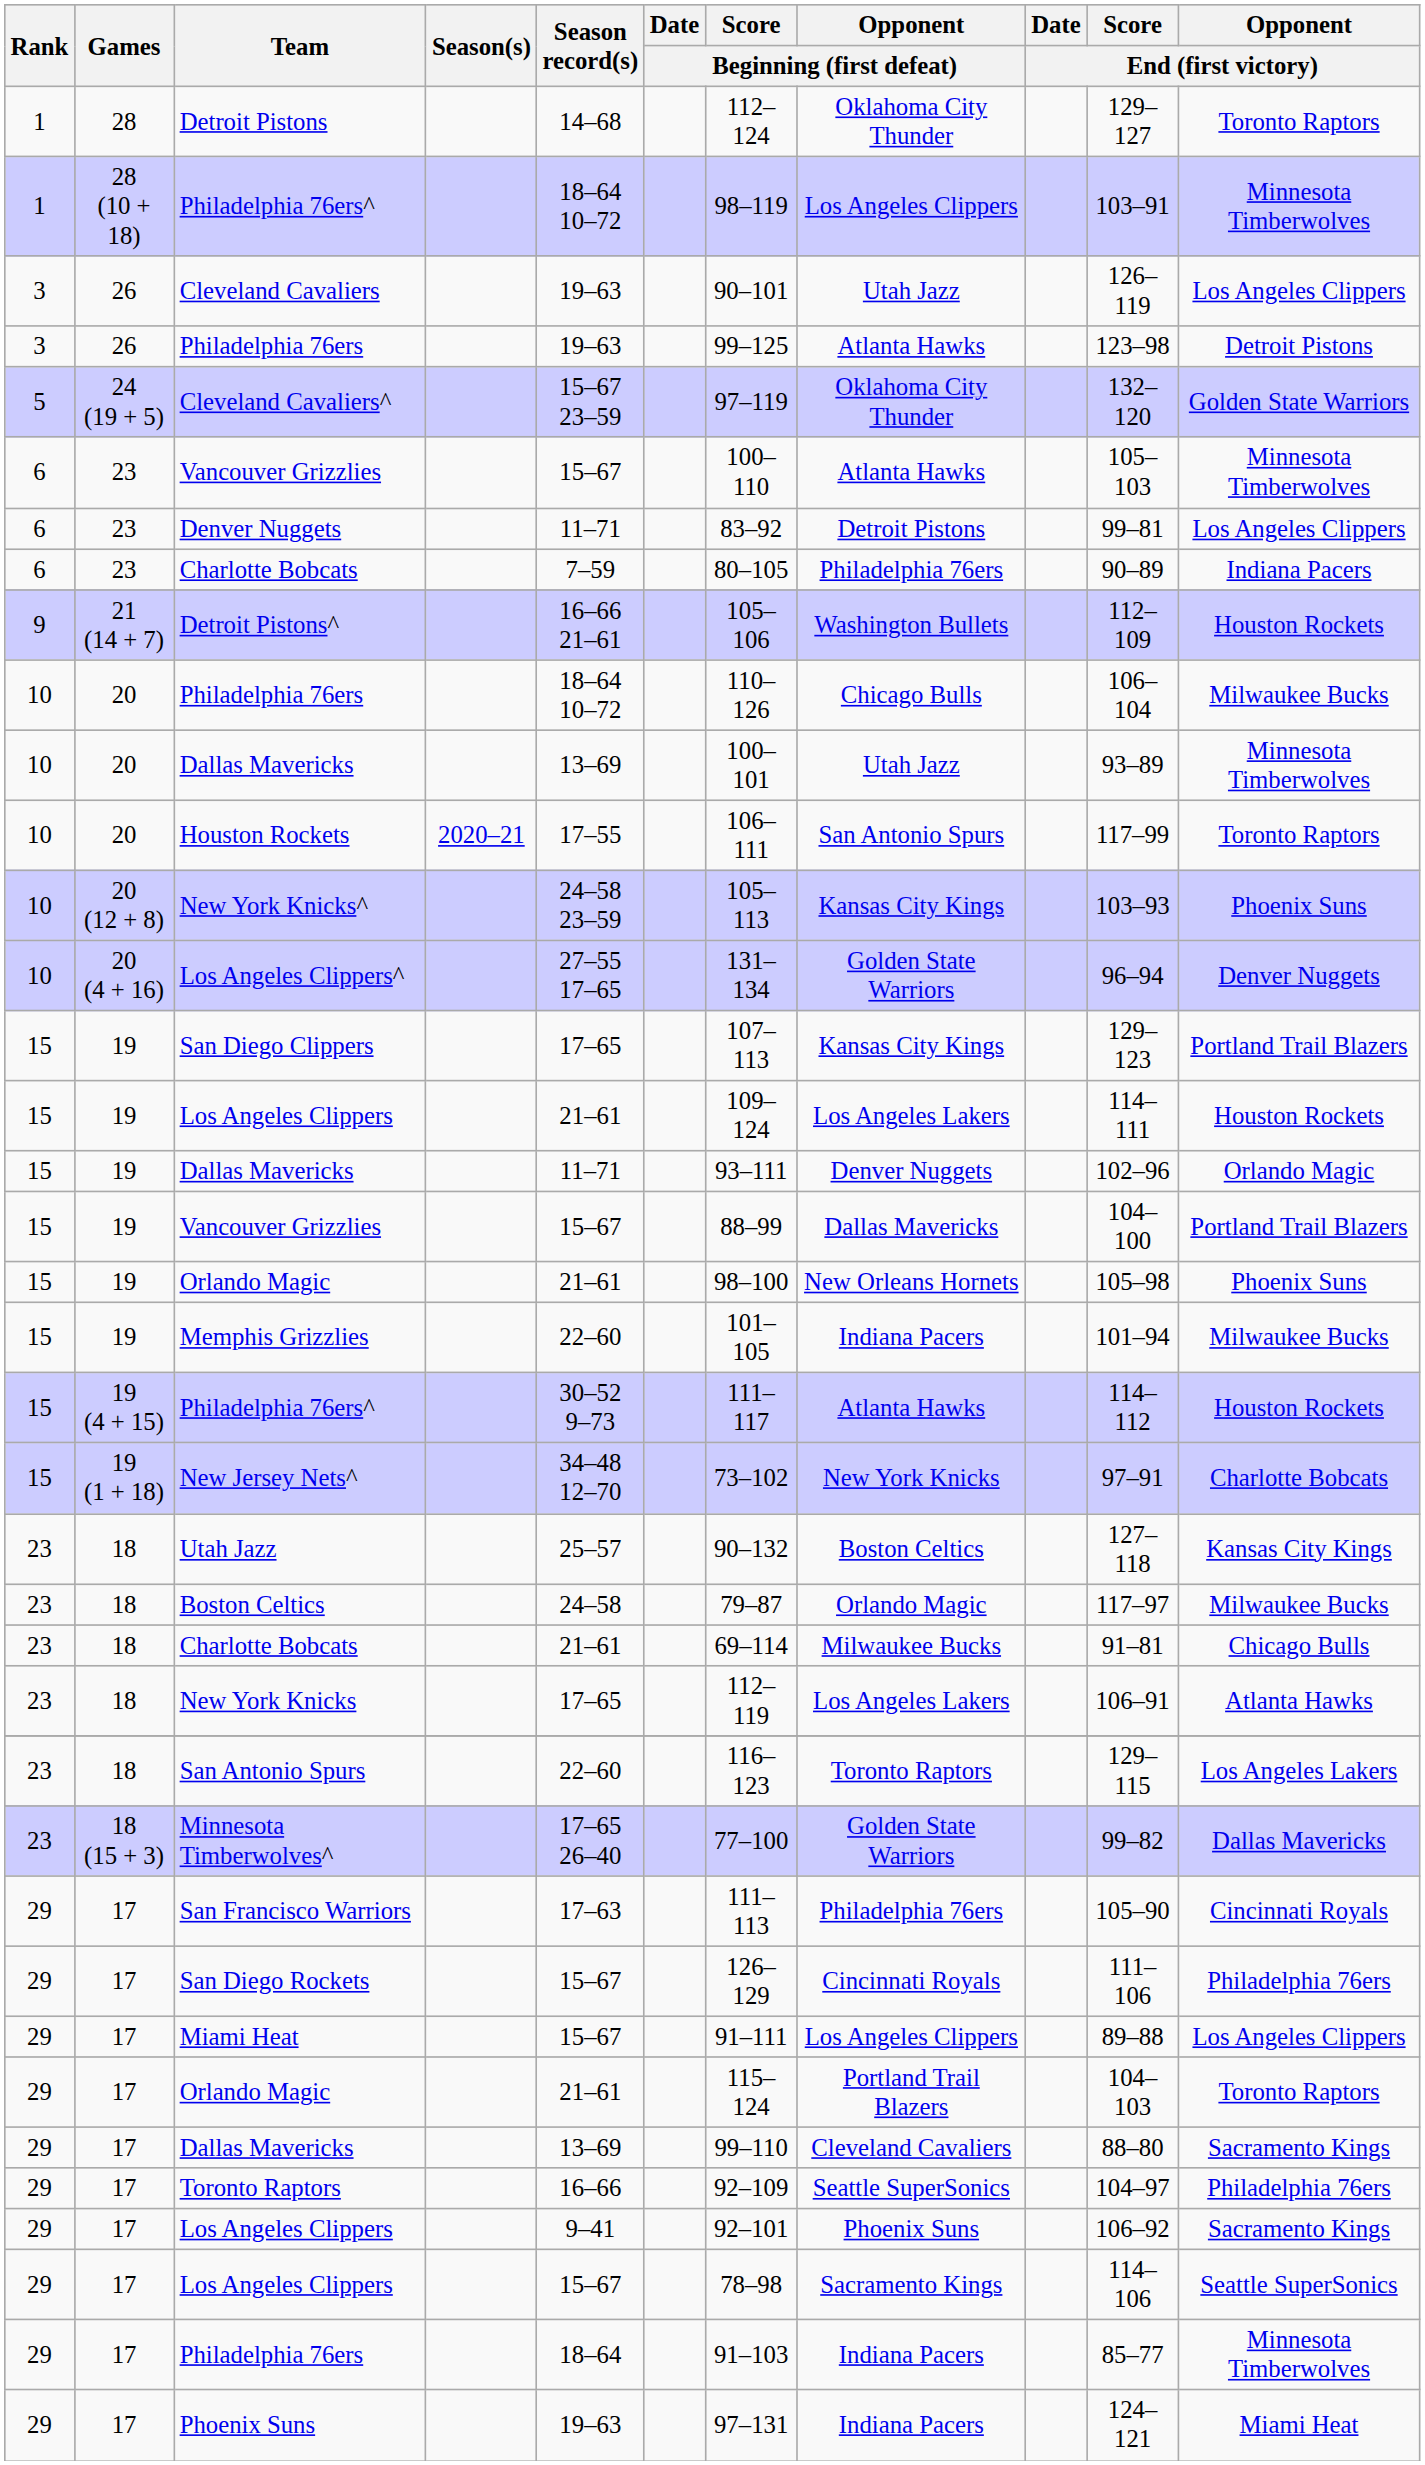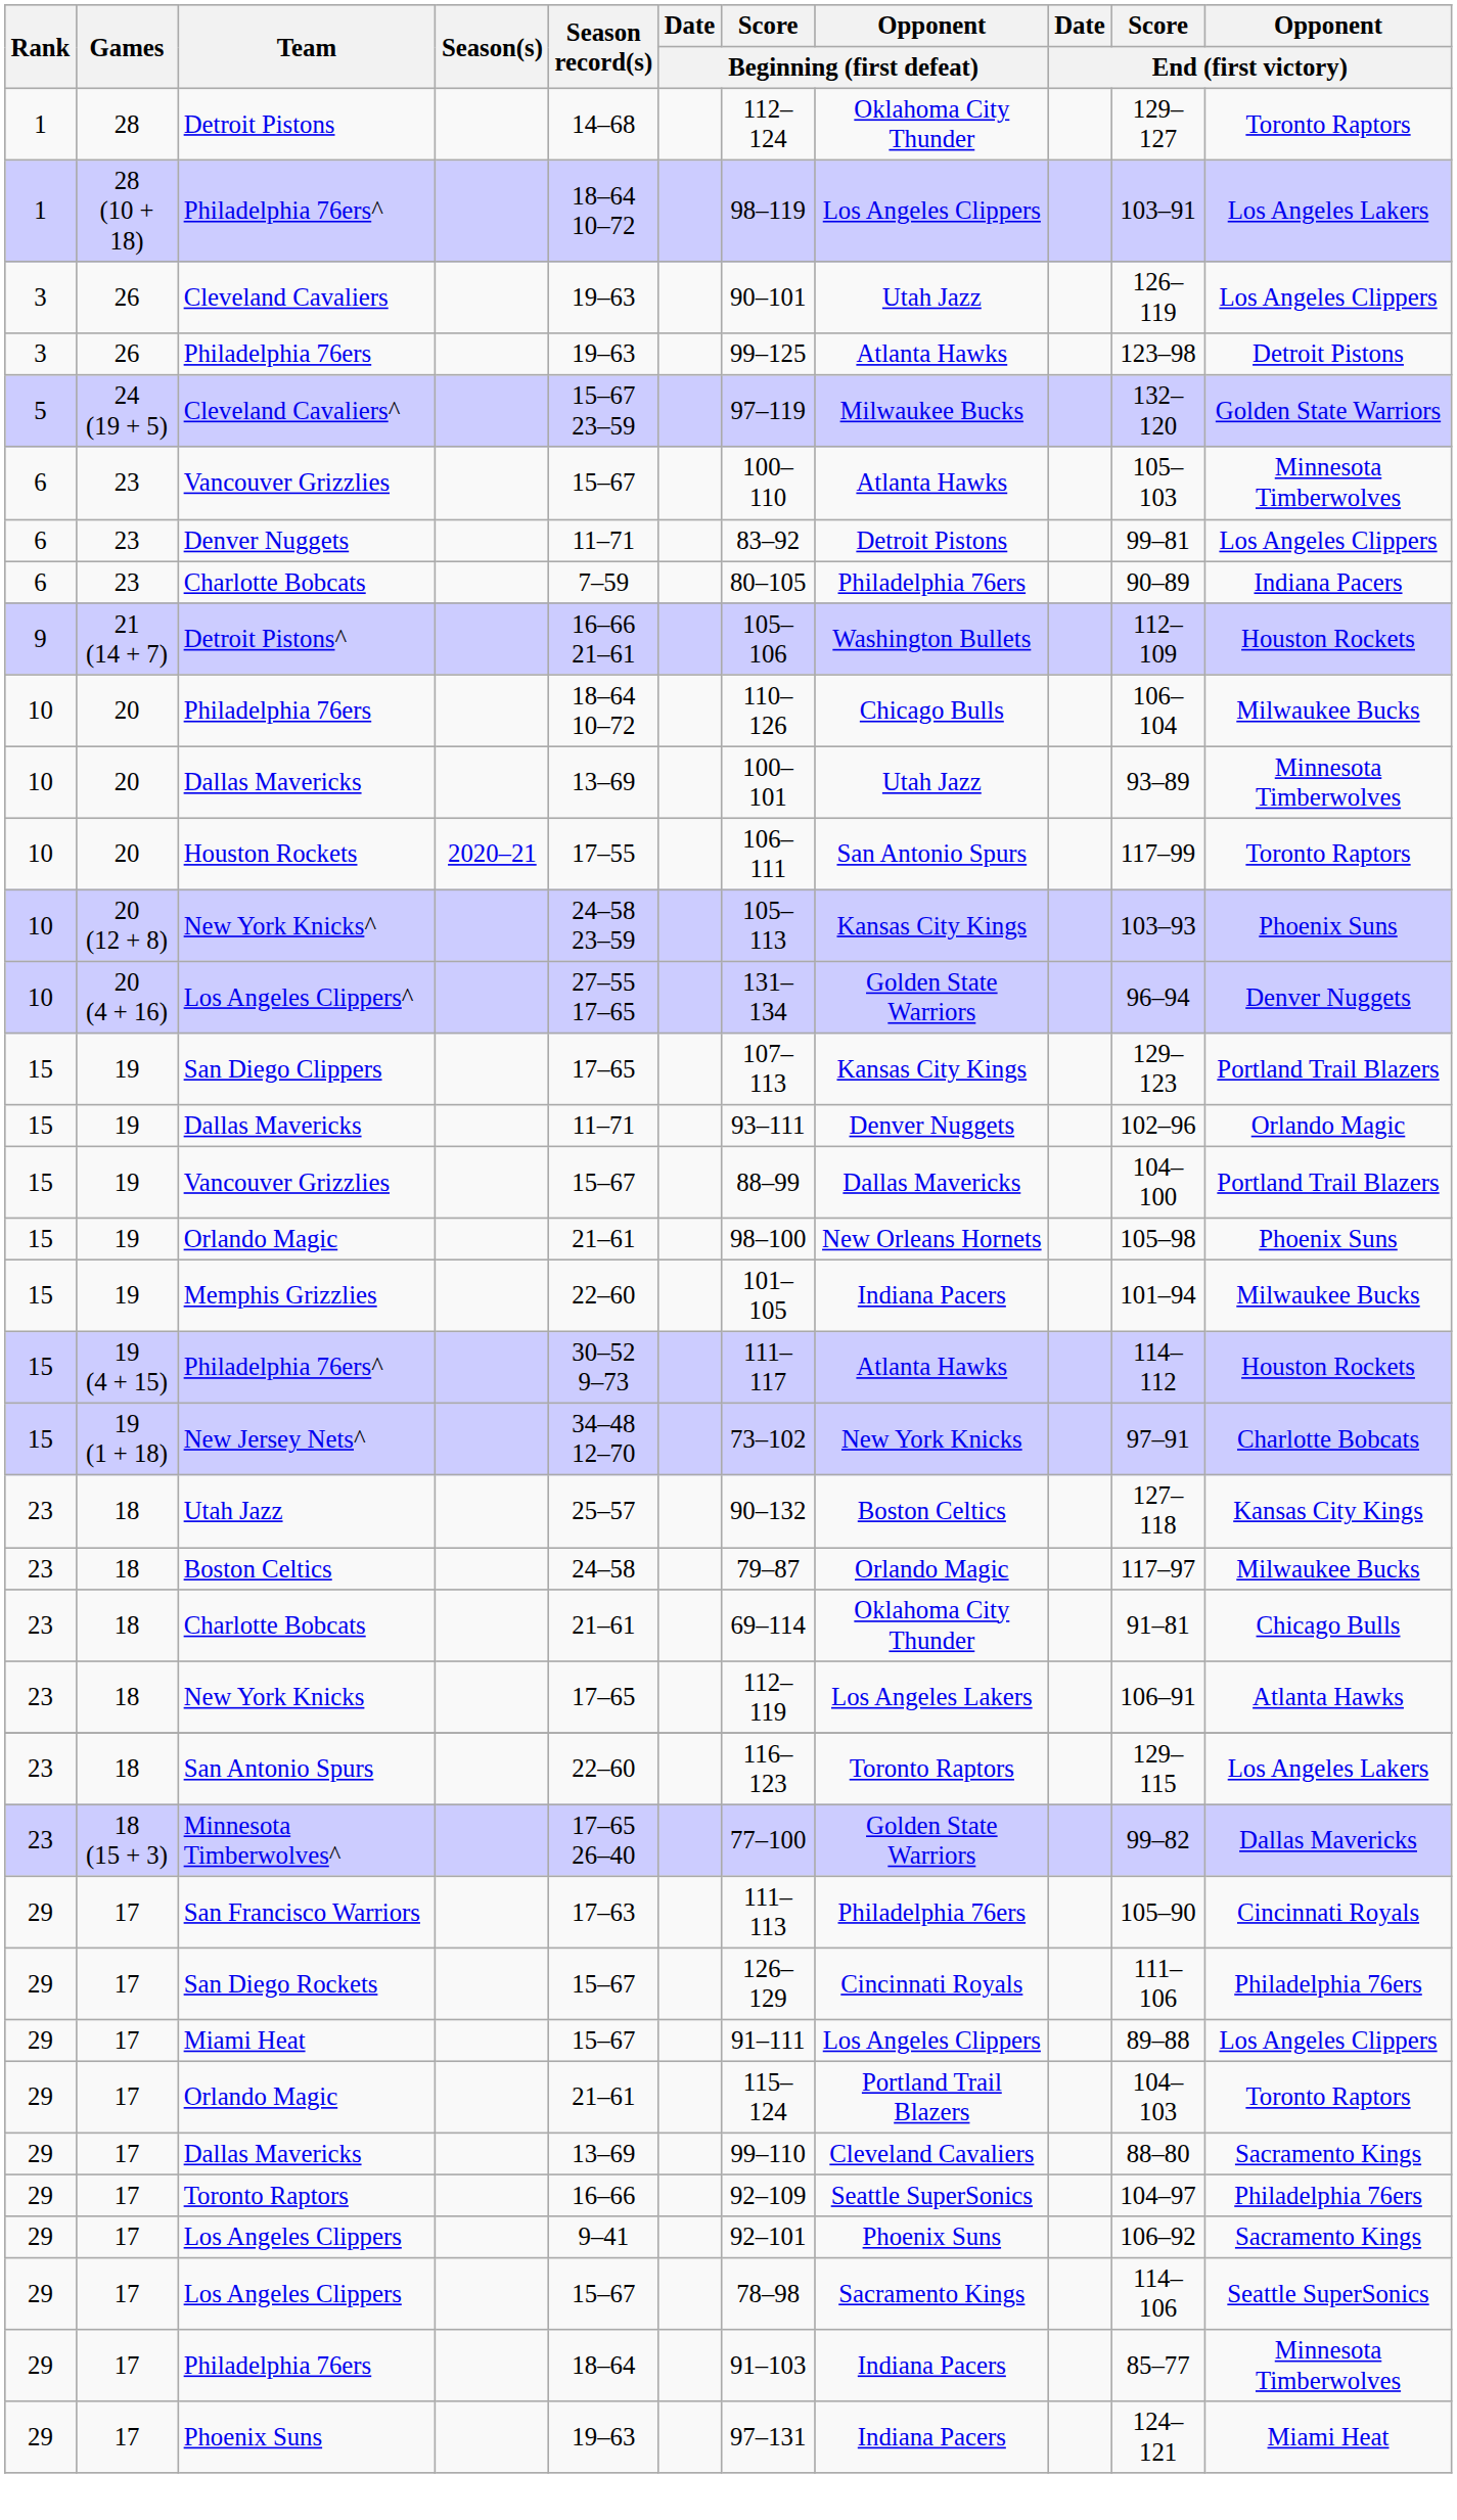28 (10 + 18) / Philadelphia 76ers^ | Opponent / End (first victory): Minnesota Timberwolves -> Los Angeles Lakers
Cleveland Cavaliers^ | Opponent / Beginning (first defeat): Oklahoma City Thunder -> Milwaukee Bucks
- row: 15 | 19 | Los Angeles Clippers | 21–61 | 109–124 | Los Angeles Lakers | 114–111 | Houston Rockets
18 / Charlotte Bobcats | Opponent / Beginning (first defeat): Milwaukee Bucks -> Oklahoma City Thunder
